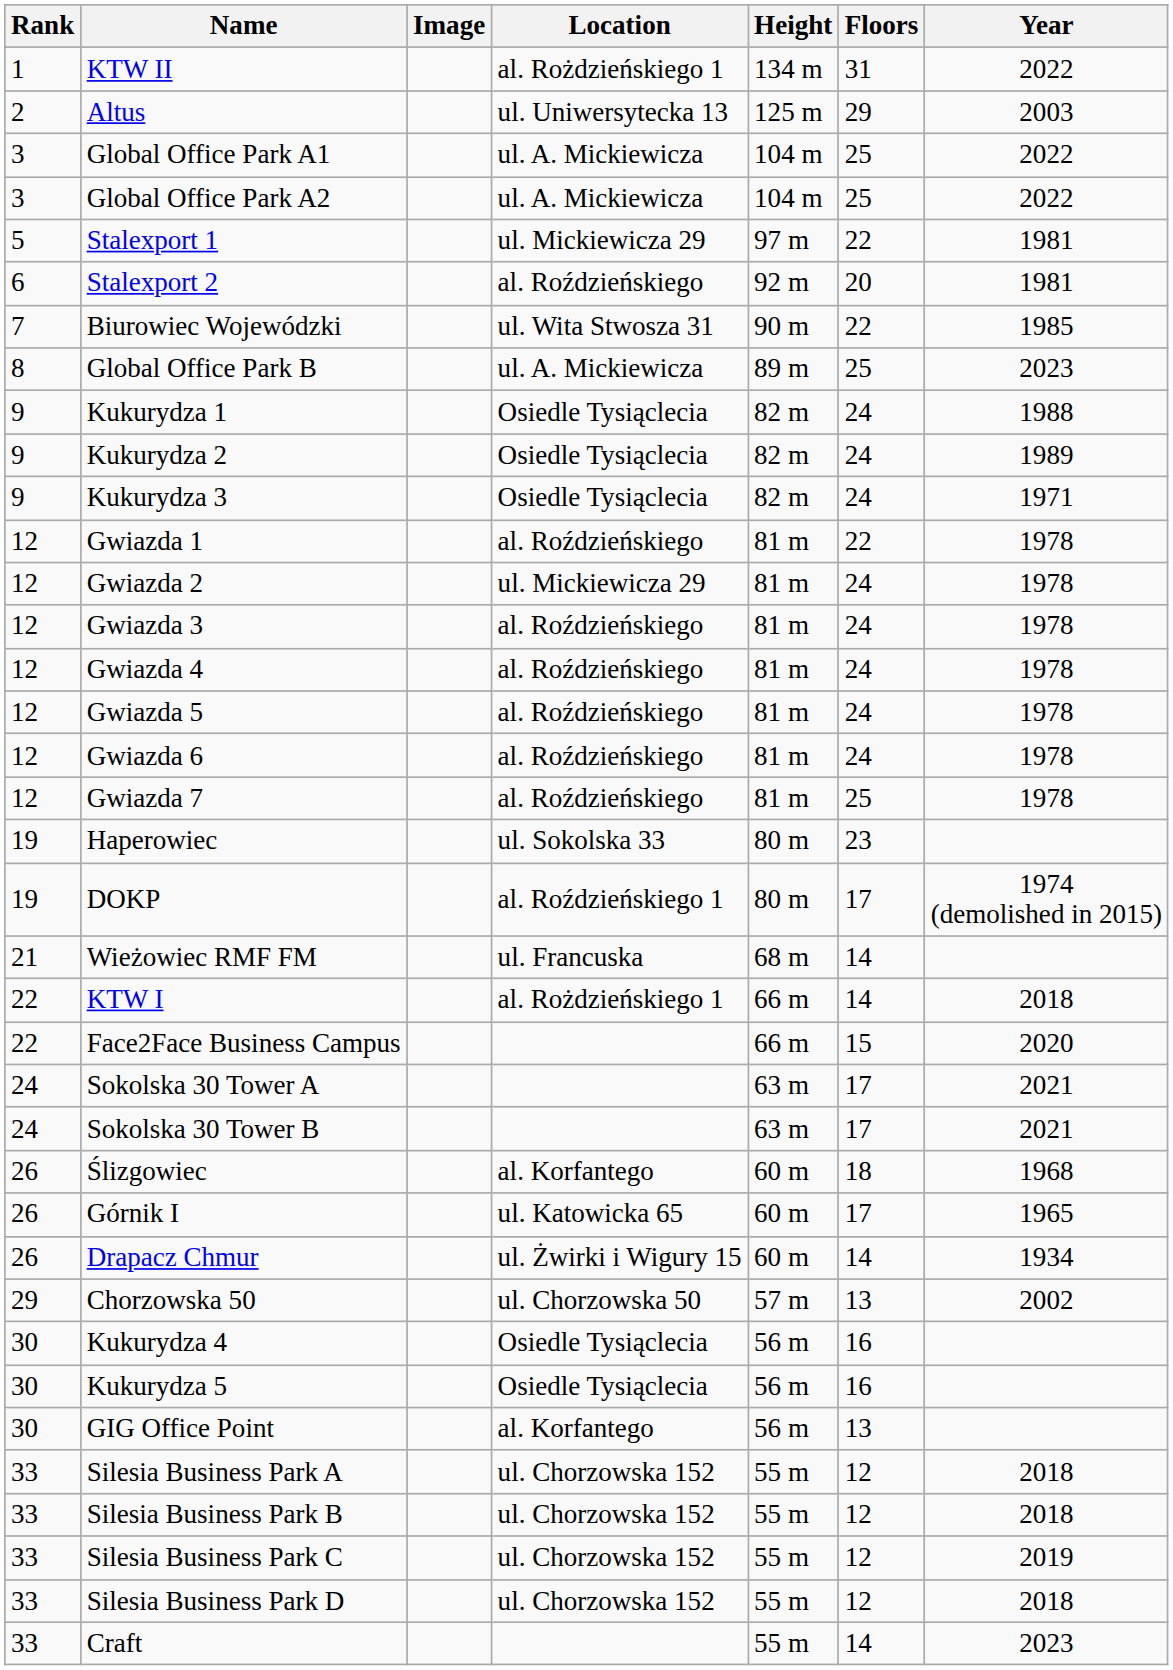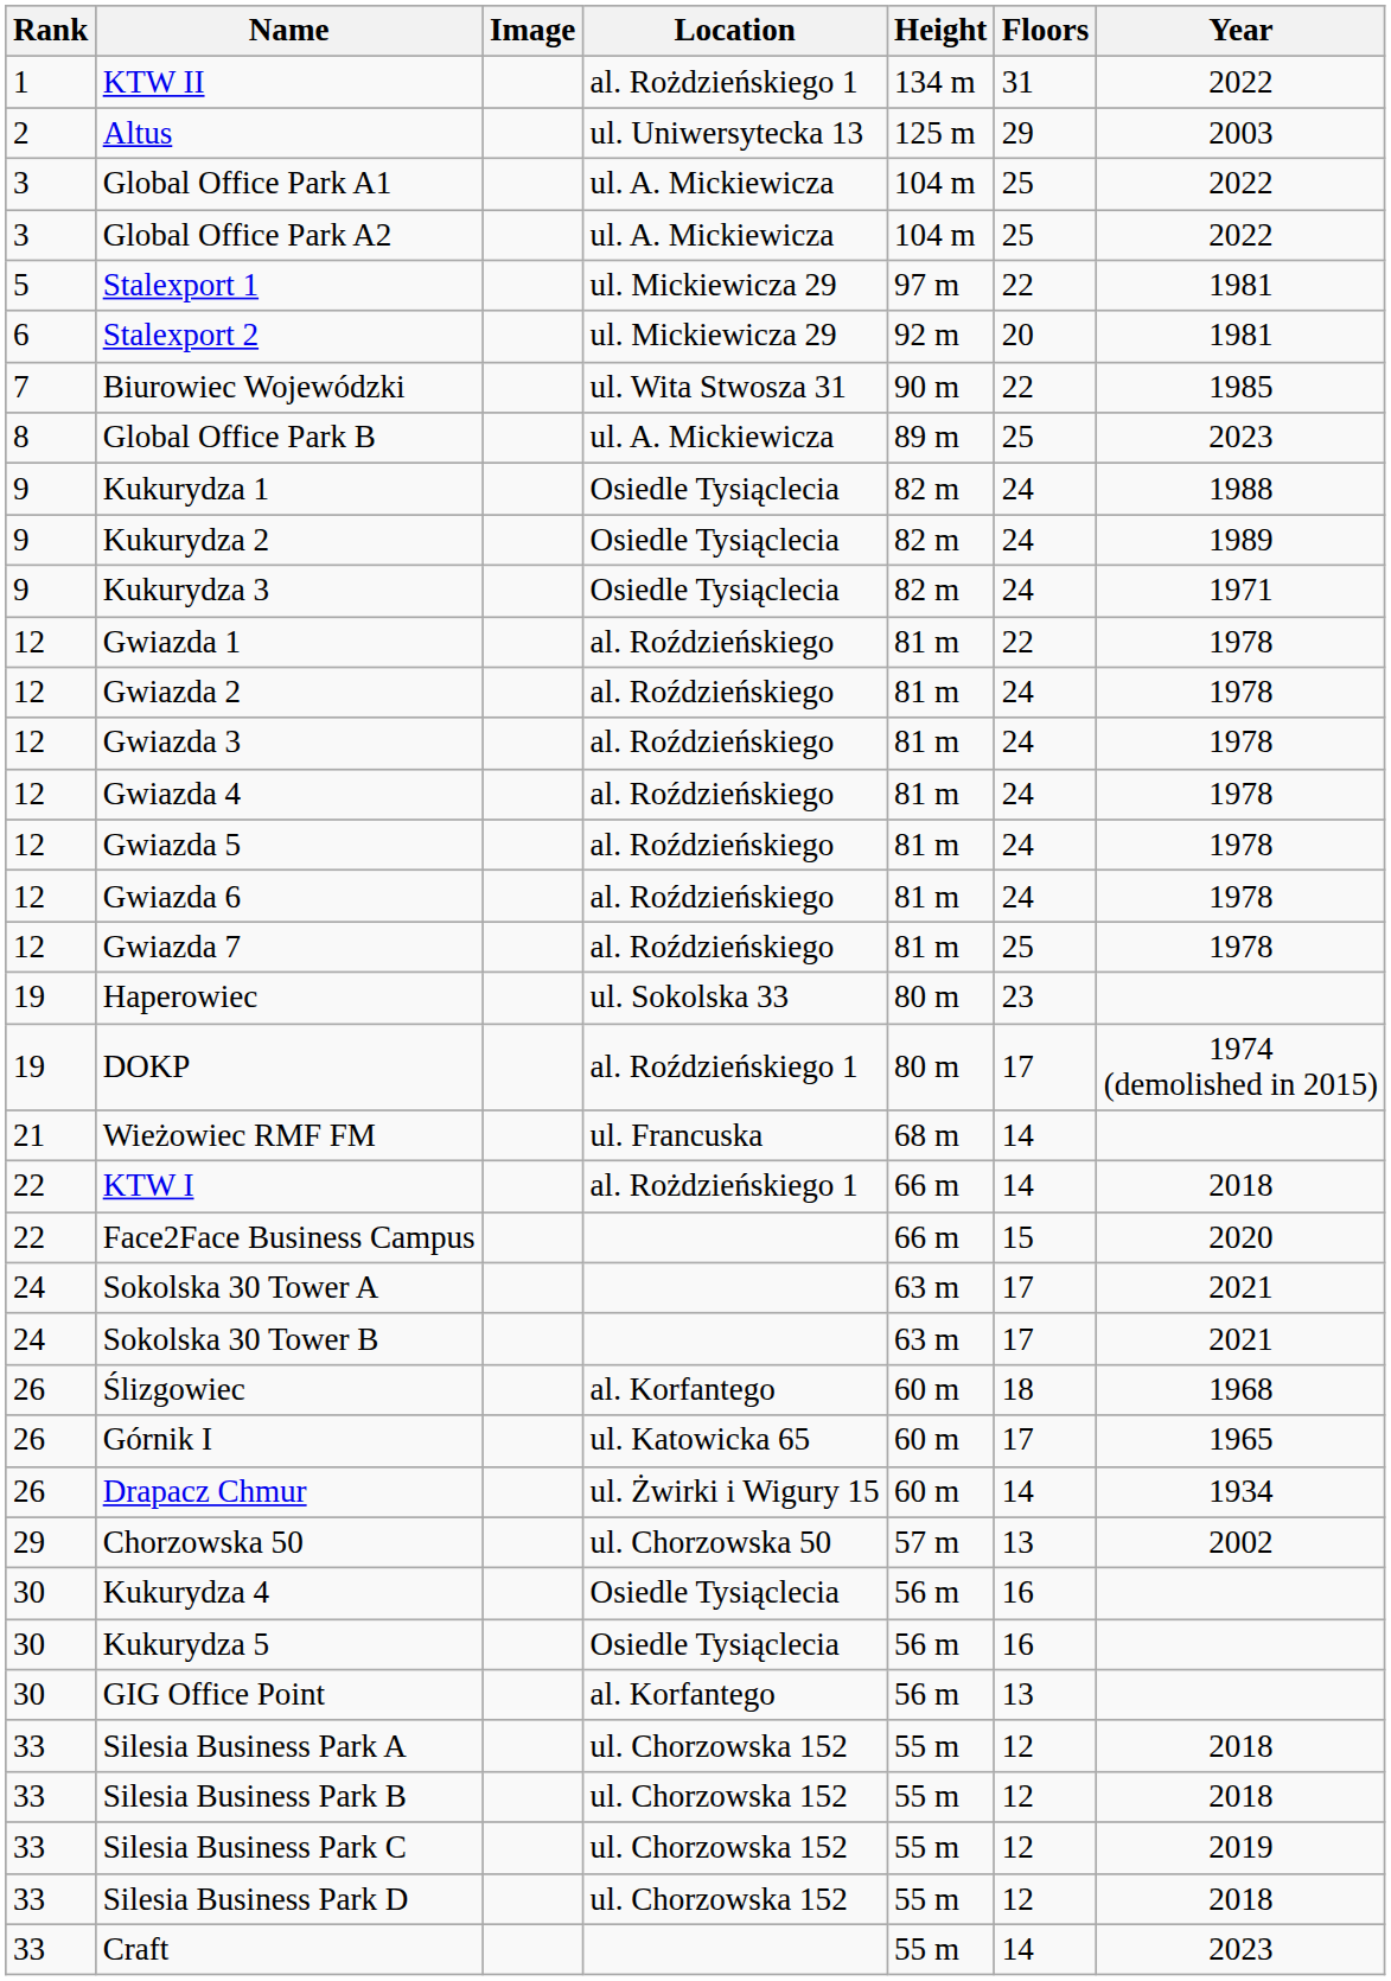Stalexport 2 | Location: al. Roździeńskiego -> ul. Mickiewicza 29
Gwiazda 2 | Location: ul. Mickiewicza 29 -> al. Roździeńskiego
